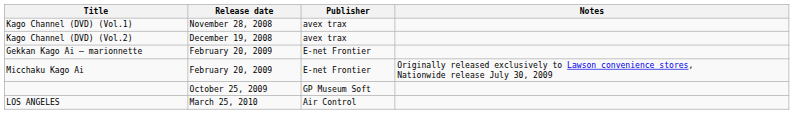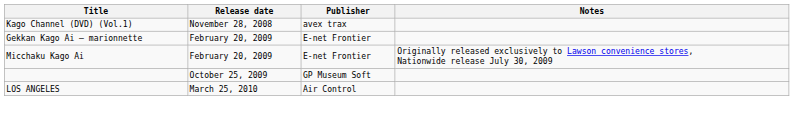- row: Kago Channel (DVD) (Vol.2) | December 19, 2008 | avex trax
